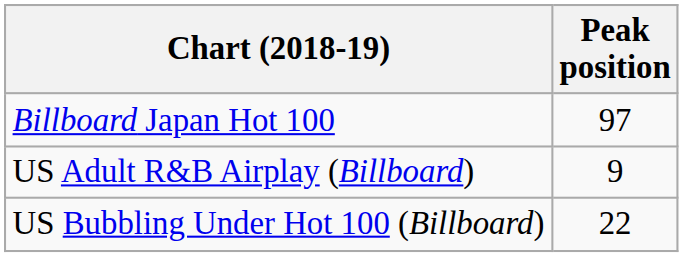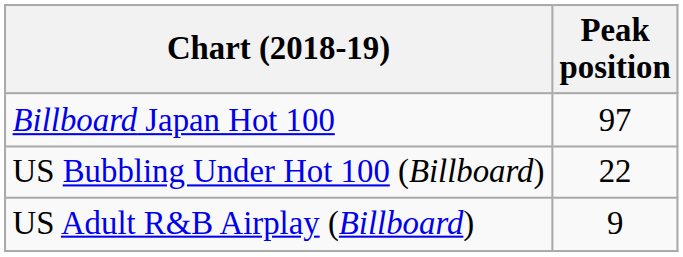rows swapped: US Adult R&B Airplay (Billboard) <-> US Bubbling Under Hot 100 (Billboard)
